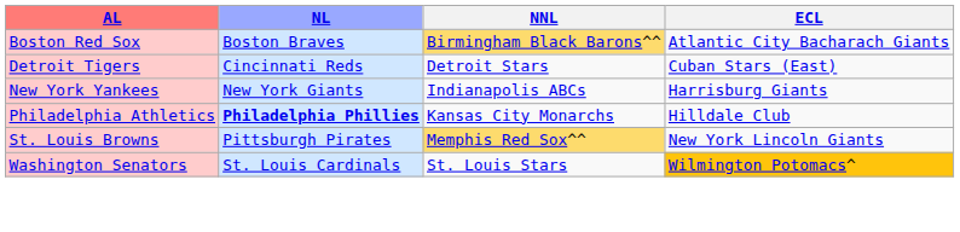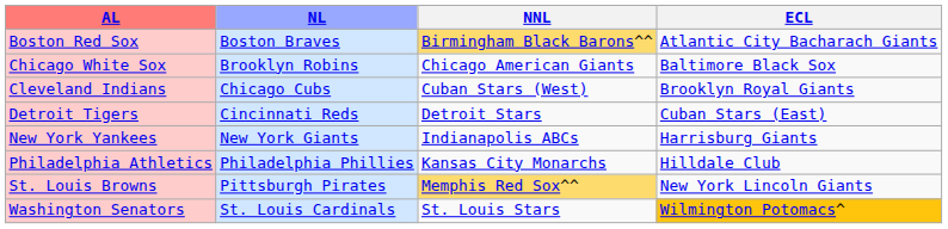+ row: Chicago White Sox | Brooklyn Robins | Chicago American Giants | Baltimore Black Sox
+ row: Cleveland Indians | Chicago Cubs | Cuban Stars (West) | Brooklyn Royal Giants
Philadelphia Athletics | NL: bold -> normal
